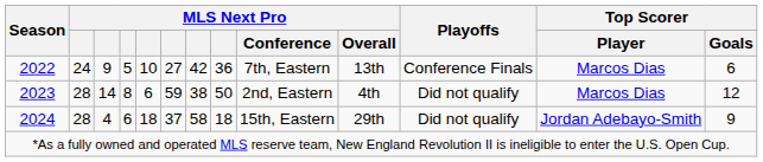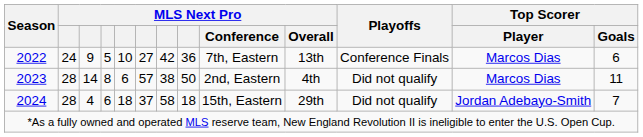2023 | column 6: 59 -> 57
2023 | Top Scorer / Goals: 12 -> 11
2024 | Top Scorer / Goals: 9 -> 7
